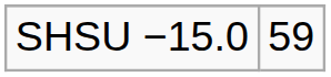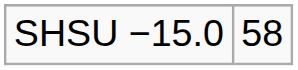SHSU −15.0 | column 2: 59 -> 58
